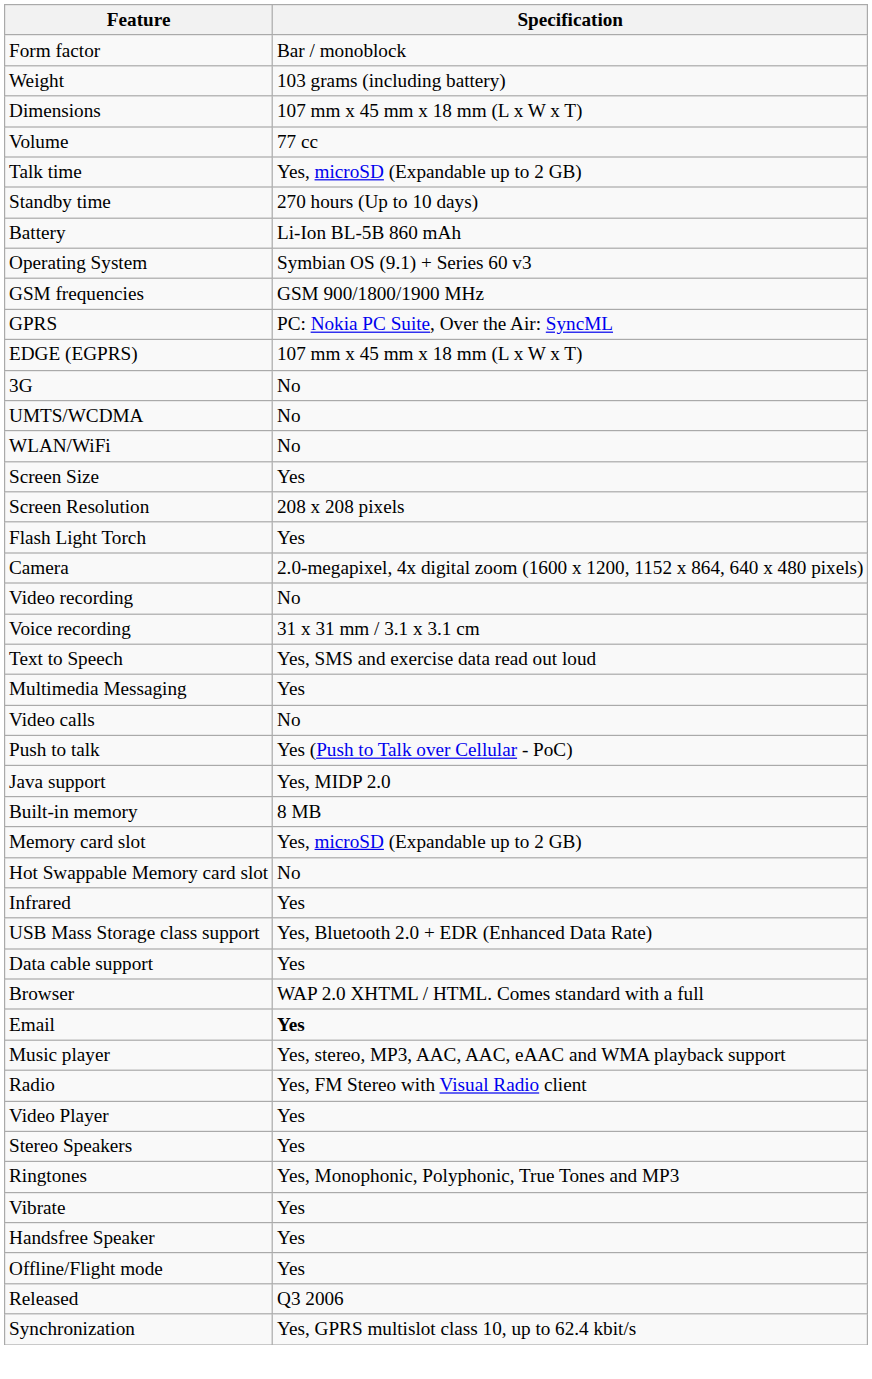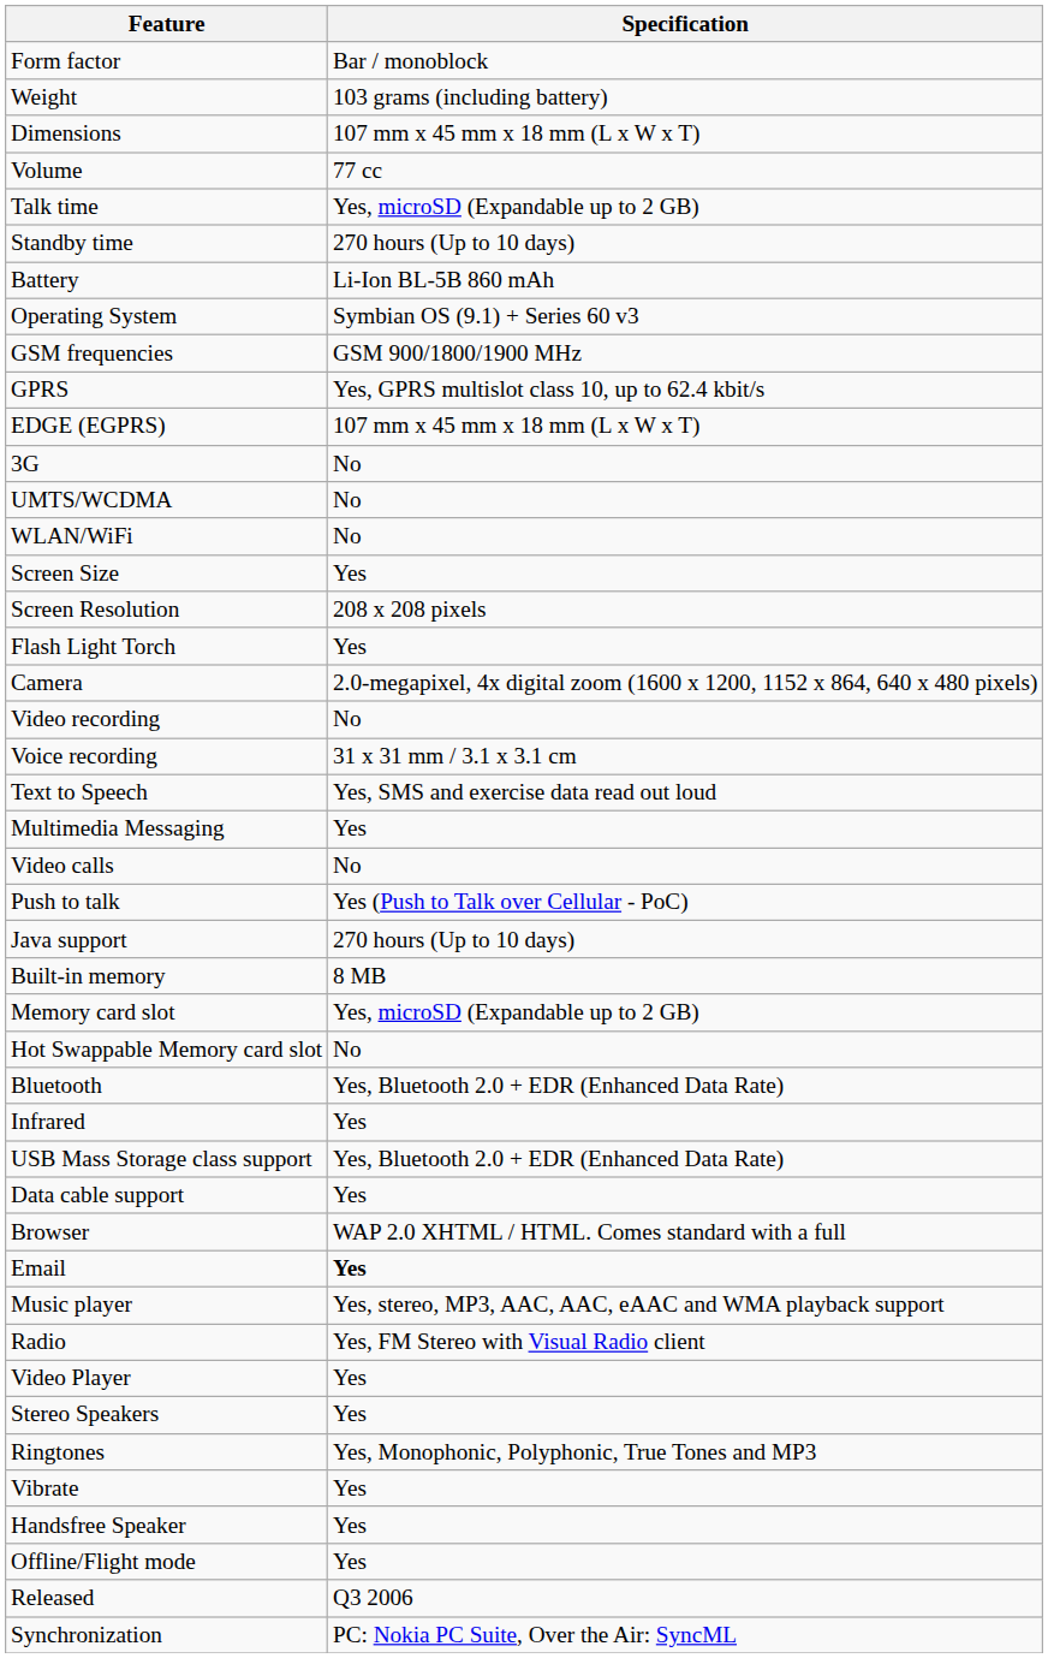GPRS | Specification: PC: Nokia PC Suite, Over the Air: SyncML -> Yes, GPRS multislot class 10, up to 62.4 kbit/s
Java support | Specification: Yes, MIDP 2.0 -> 270 hours (Up to 10 days)
+ row: Bluetooth | Yes, Bluetooth 2.0 + EDR (Enhanced Data Rate)
Synchronization | Specification: Yes, GPRS multislot class 10, up to 62.4 kbit/s -> PC: Nokia PC Suite, Over the Air: SyncML
